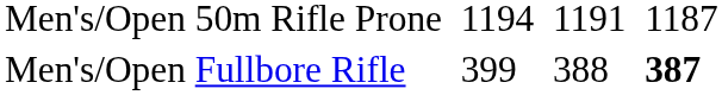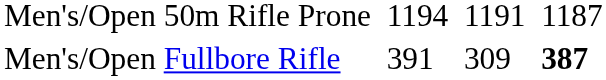Men's/Open Fullbore Rifle | column 3: 399 -> 391
Men's/Open Fullbore Rifle | column 5: 388 -> 309
